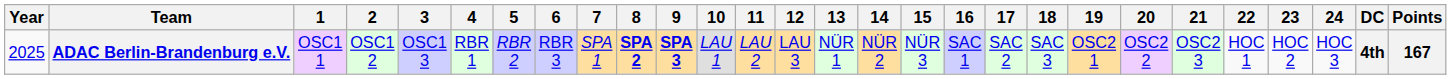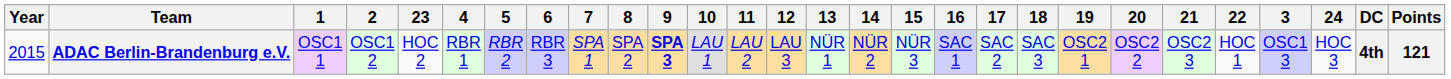columns swapped: 3 <-> 23
ADAC Berlin-Brandenburg e.V. | Year: 2025 -> 2015
ADAC Berlin-Brandenburg e.V. | 8: bold -> normal
ADAC Berlin-Brandenburg e.V. | Points: 167 -> 121
